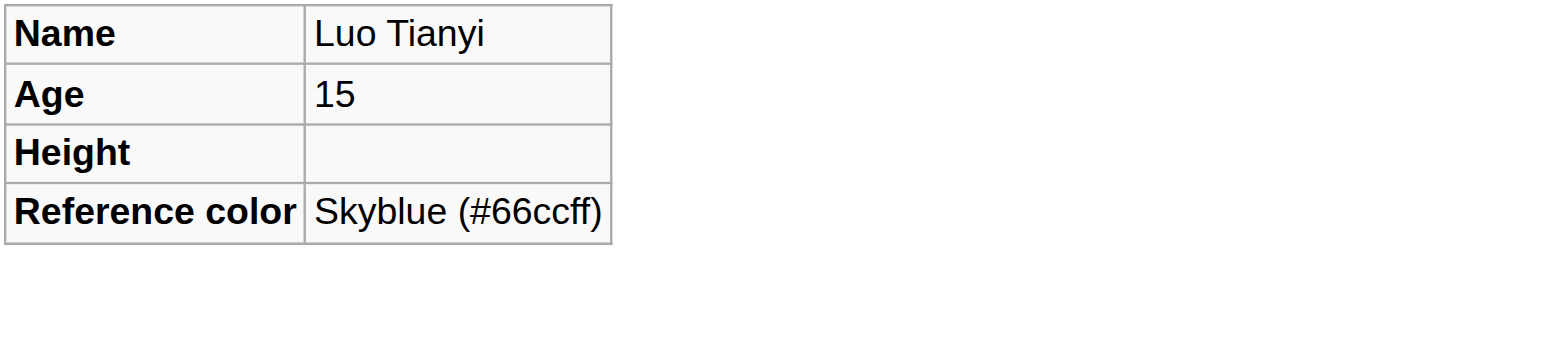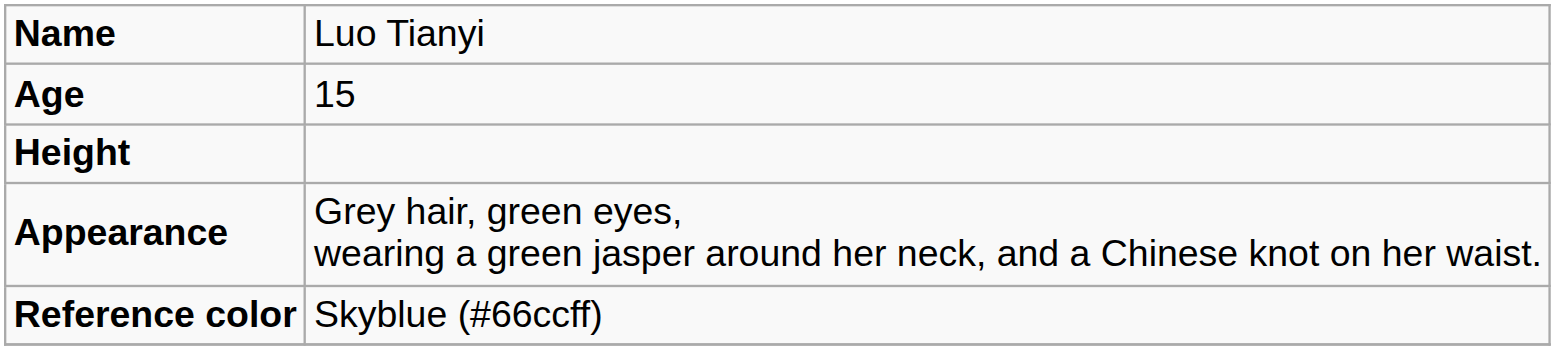+ row: Appearance | Grey hair, green eyes, wearing a green jasper around her neck, and a Chinese knot on her waist.
